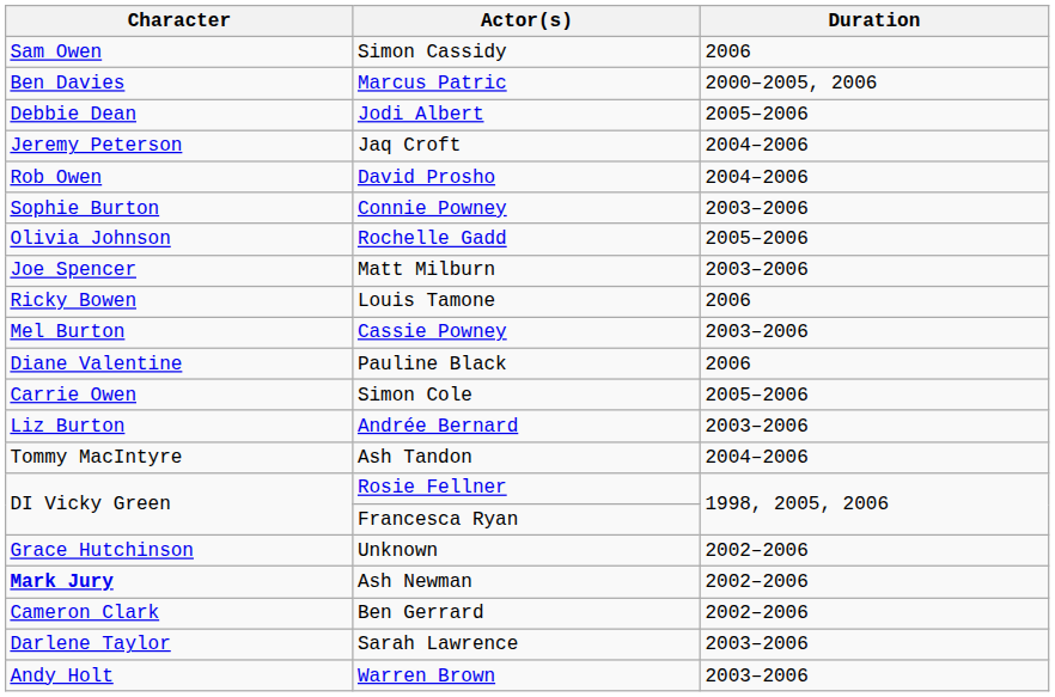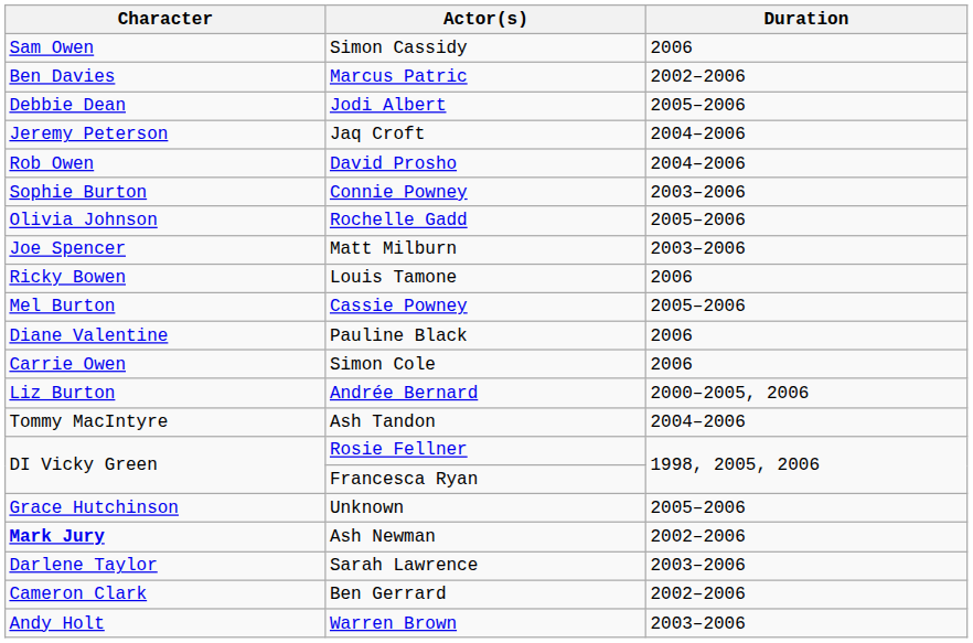Marcus Patric | Duration: 2000–2005, 2006 -> 2002–2006
Cassie Powney | Duration: 2003–2006 -> 2005–2006
Simon Cole | Duration: 2005–2006 -> 2006
Andrée Bernard | Duration: 2003–2006 -> 2000–2005, 2006
Unknown | Duration: 2002–2006 -> 2005–2006
rows swapped: Ben Gerrard <-> Sarah Lawrence
